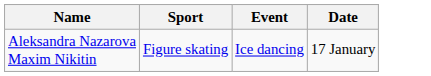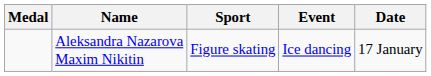+ column: Medal
